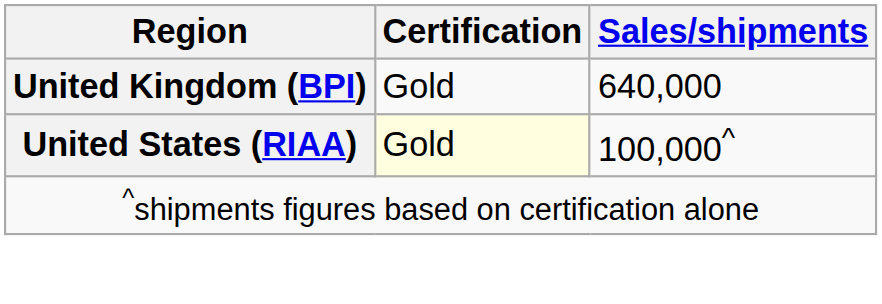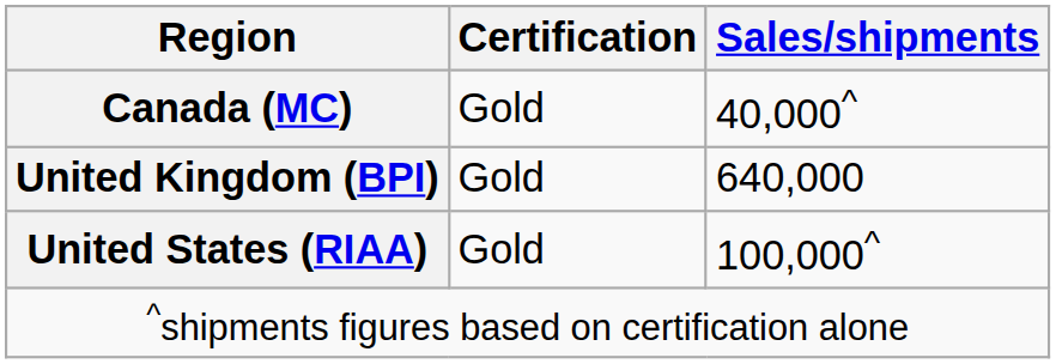+ row: Canada (MC) | Gold | 40,000^
United States (RIAA) | Certification: lightyellow background -> no background
